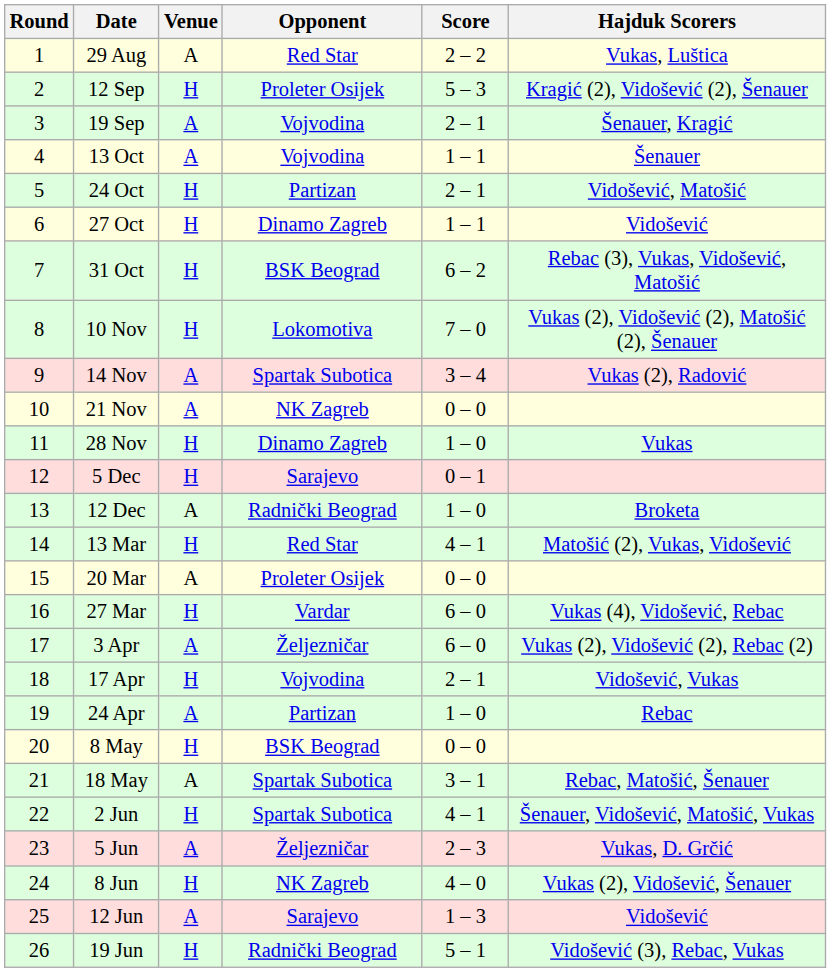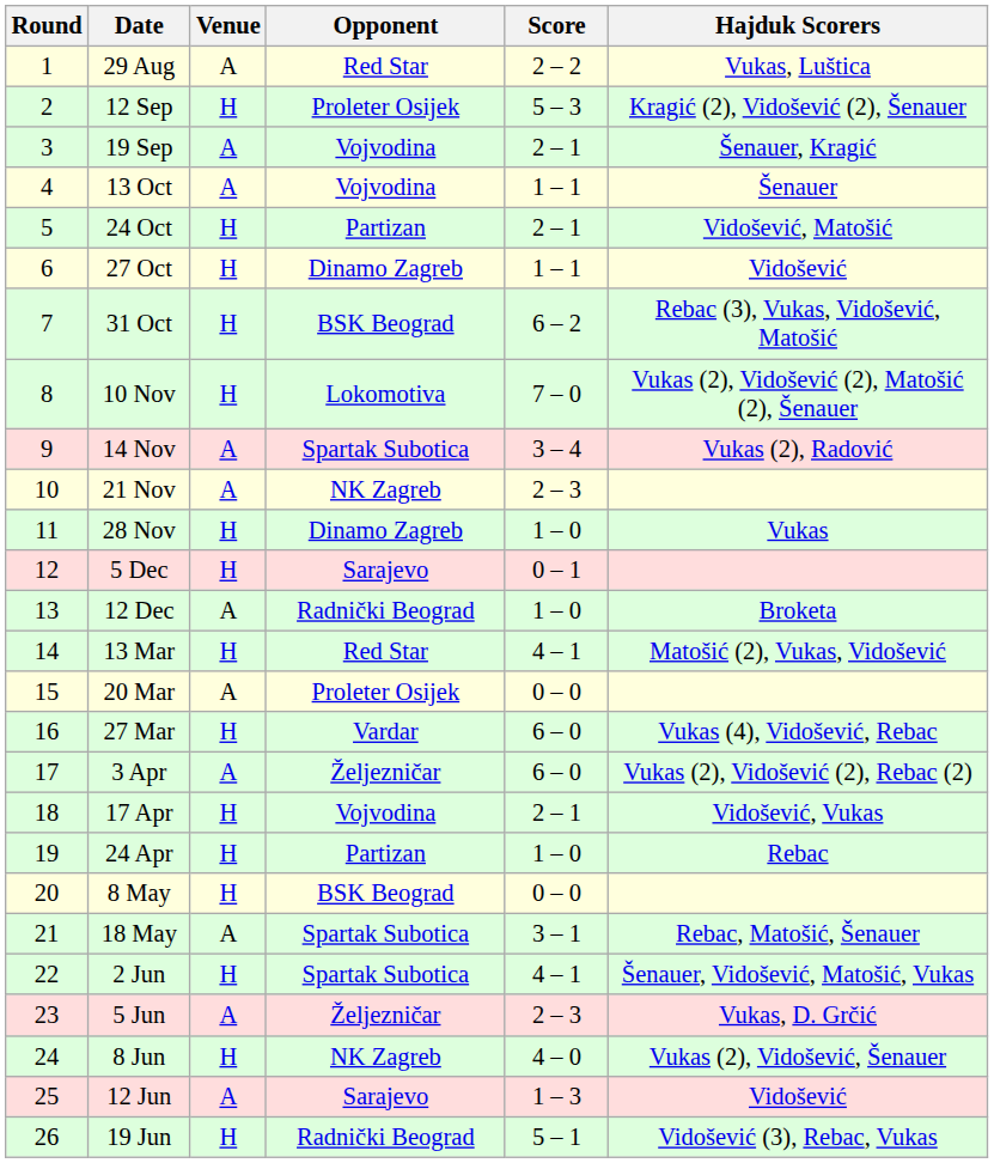21 Nov | Score: 0 – 0 -> 2 – 3
24 Apr | Venue: A -> H
